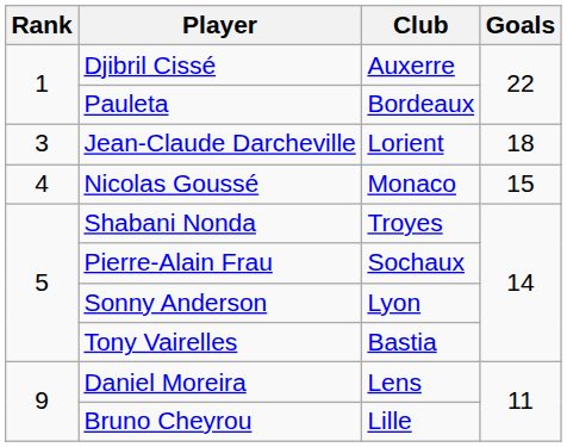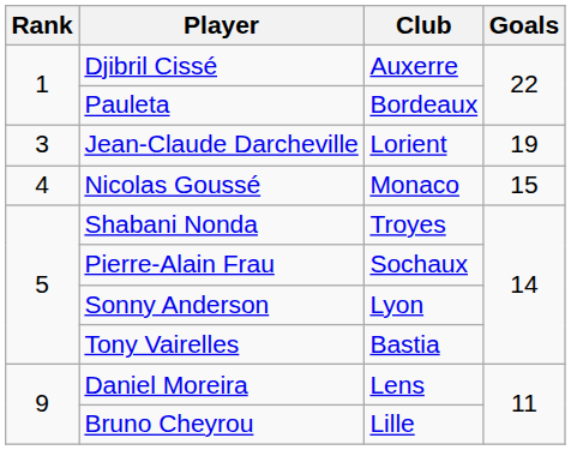Jean-Claude Darcheville | Goals: 18 -> 19
